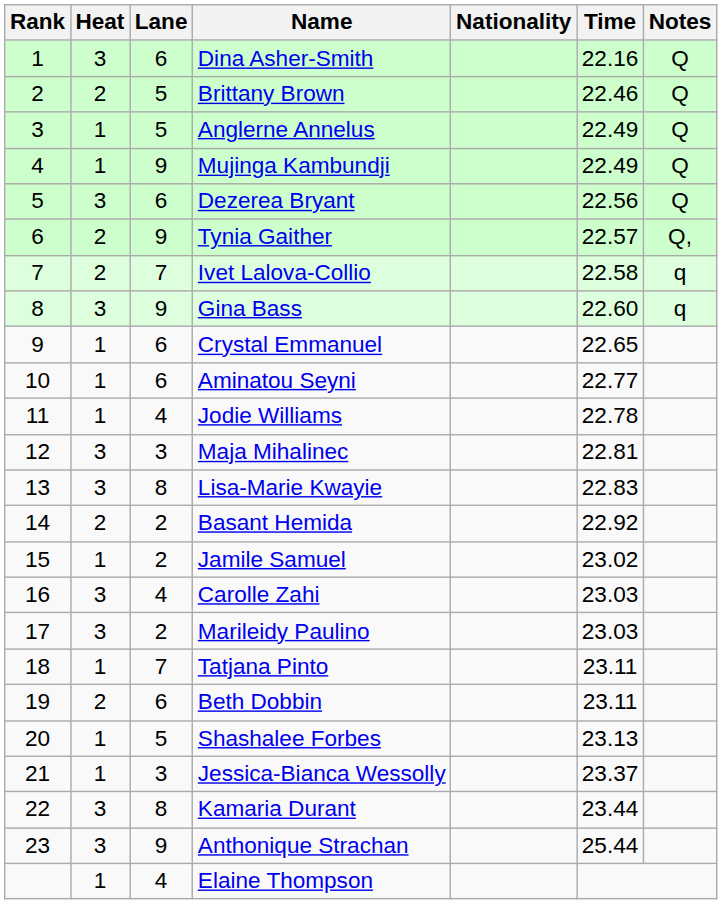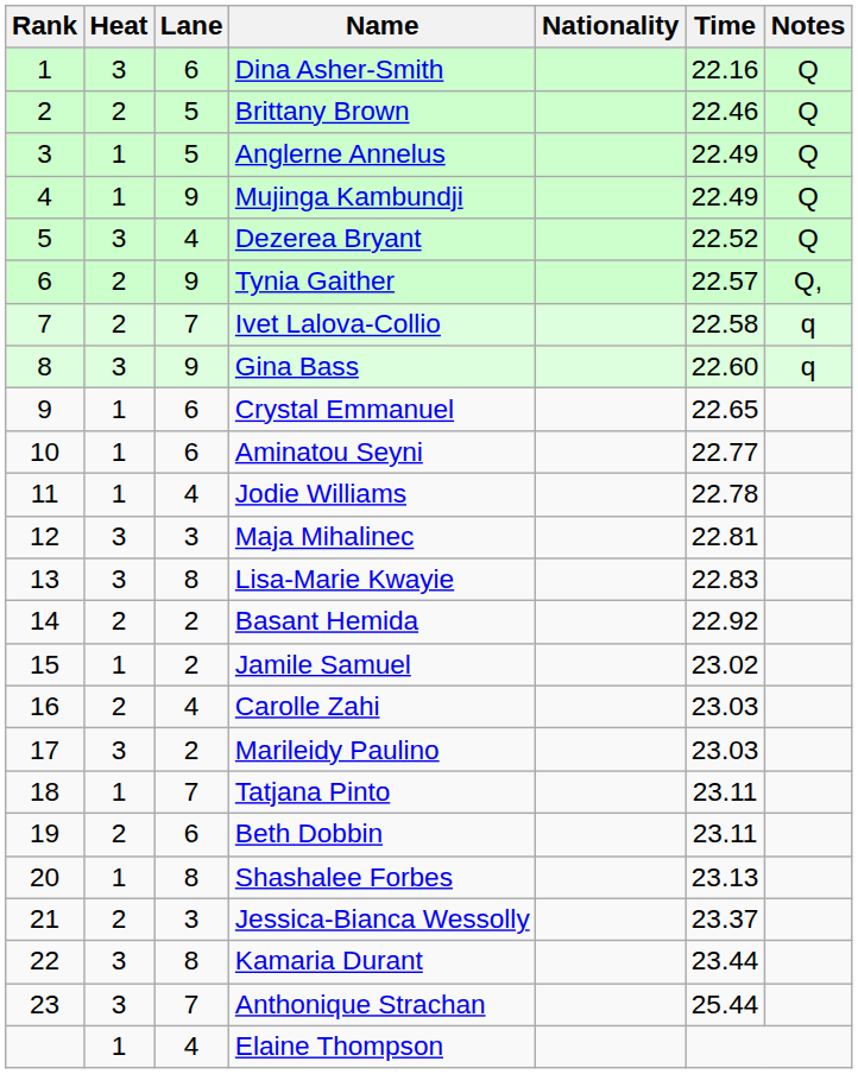Dezerea Bryant | Lane: 6 -> 4
Dezerea Bryant | Time: 22.56 -> 22.52
Carolle Zahi | Heat: 3 -> 2
Shashalee Forbes | Lane: 5 -> 8
Jessica-Bianca Wessolly | Heat: 1 -> 2
Anthonique Strachan | Lane: 9 -> 7
